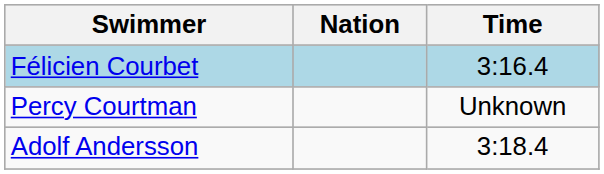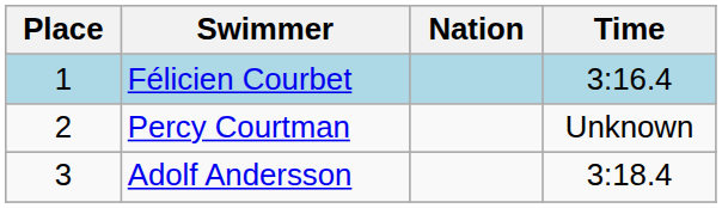+ column: Place | 1 | 2 | 3
